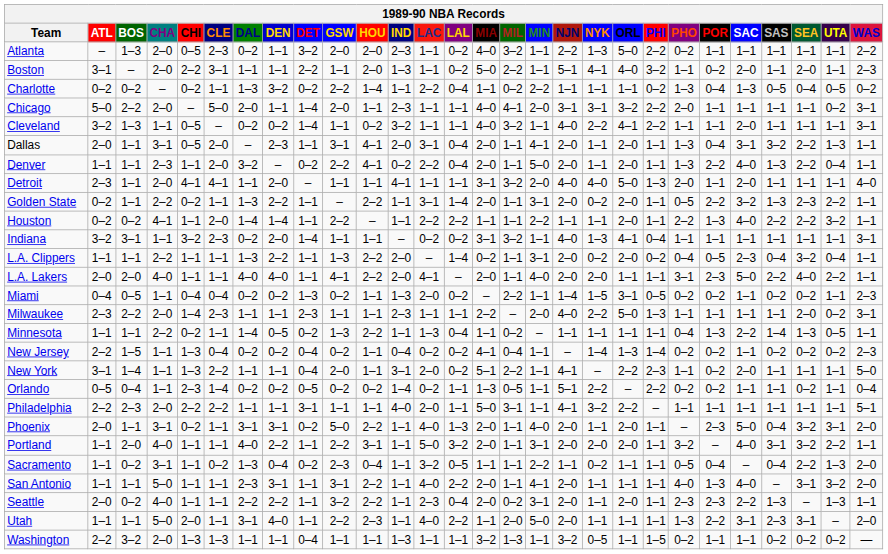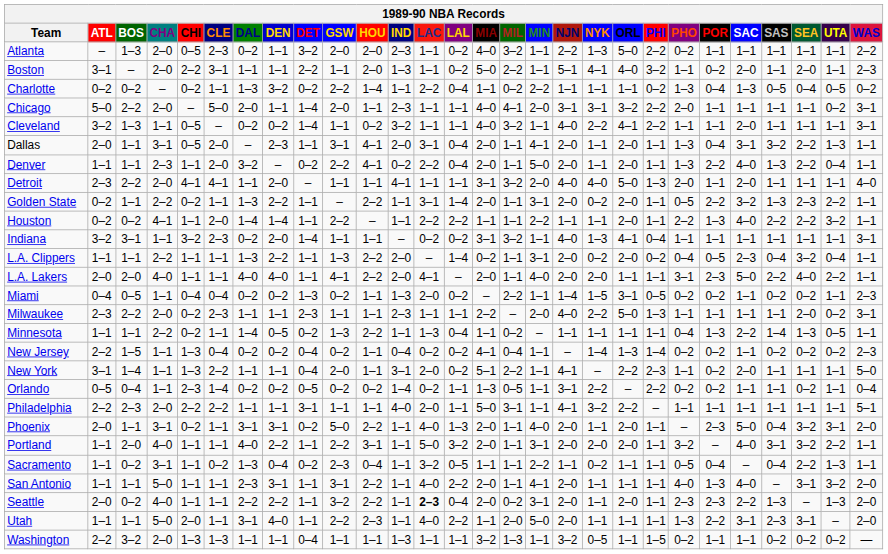Detroit | BOS: 1–1 -> 2–2
Milwaukee | CHI: 1–4 -> 0–2
Orlando | NJN: 5–1 -> 3–1
Sacramento | WAS: 2–0 -> 1–1
Seattle | LAC: normal -> bold
Seattle | WAS: 1–1 -> 2–0
